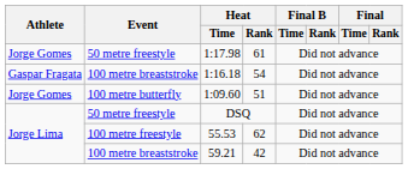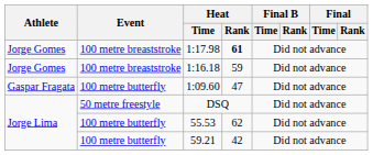1:17.98 | Event: 50 metre freestyle -> 100 metre breaststroke
1:17.98 | Heat / Rank: normal -> bold
1:16.18 | Athlete: Gaspar Fragata -> Jorge Gomes
1:16.18 | Heat / Rank: 54 -> 59
1:09.60 | Athlete: Jorge Gomes -> Gaspar Fragata
1:09.60 | Heat / Rank: 51 -> 47
55.53 | Event: 100 metre freestyle -> 100 metre butterfly
59.21 | Event: 100 metre breaststroke -> 100 metre butterfly
